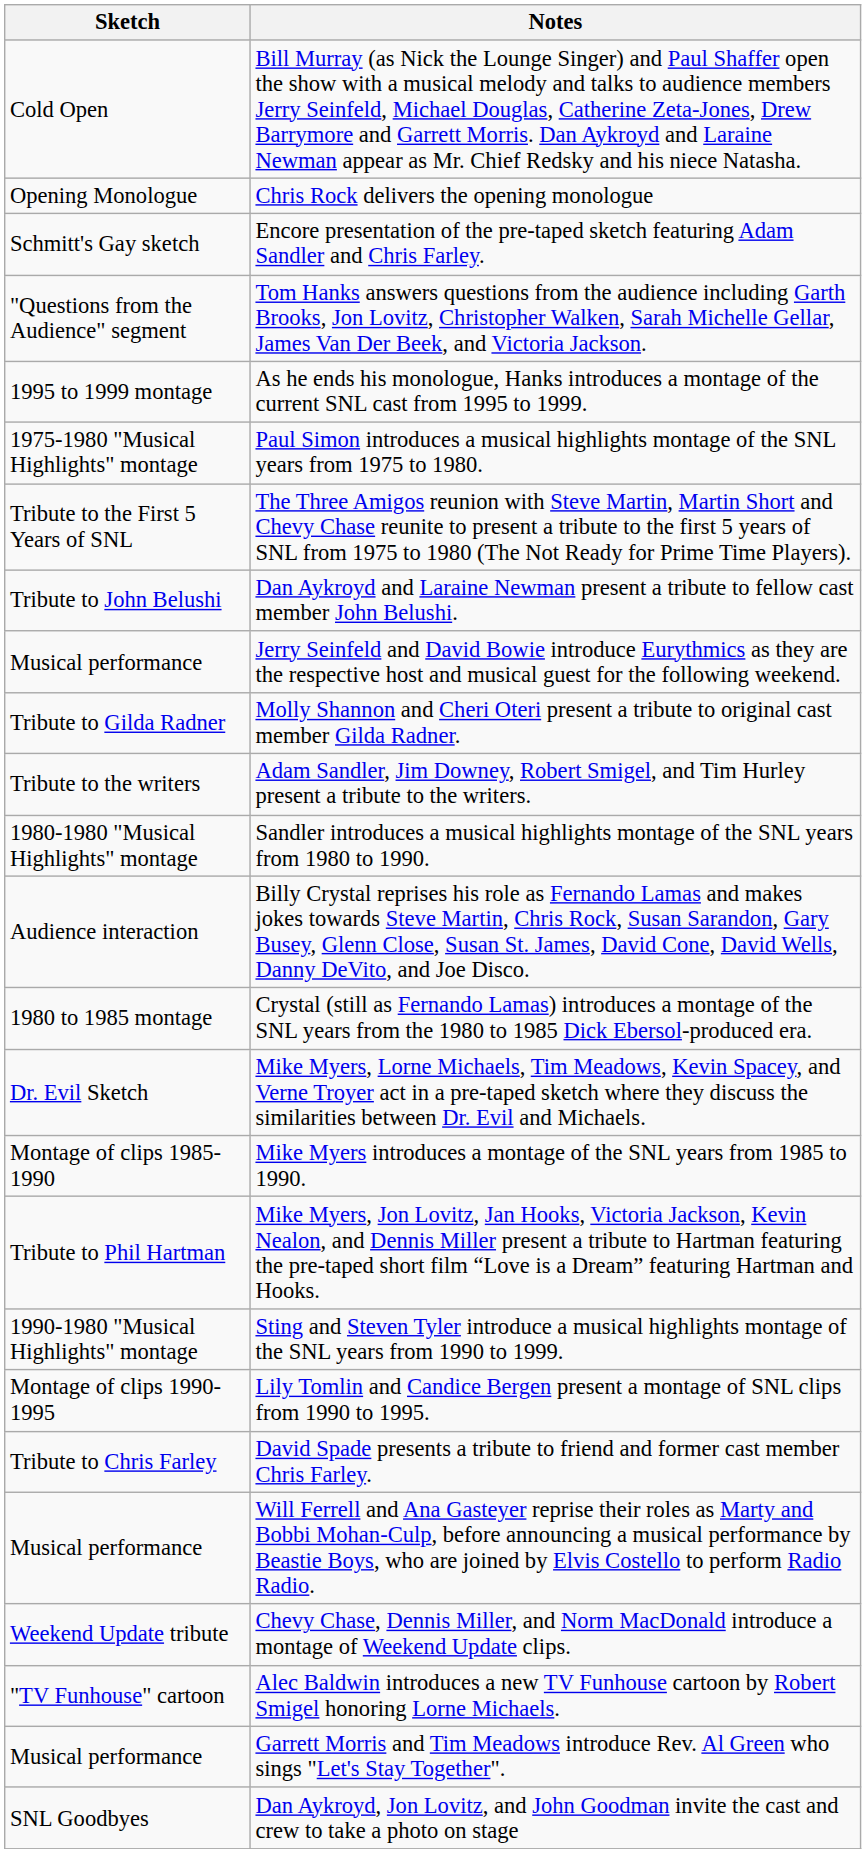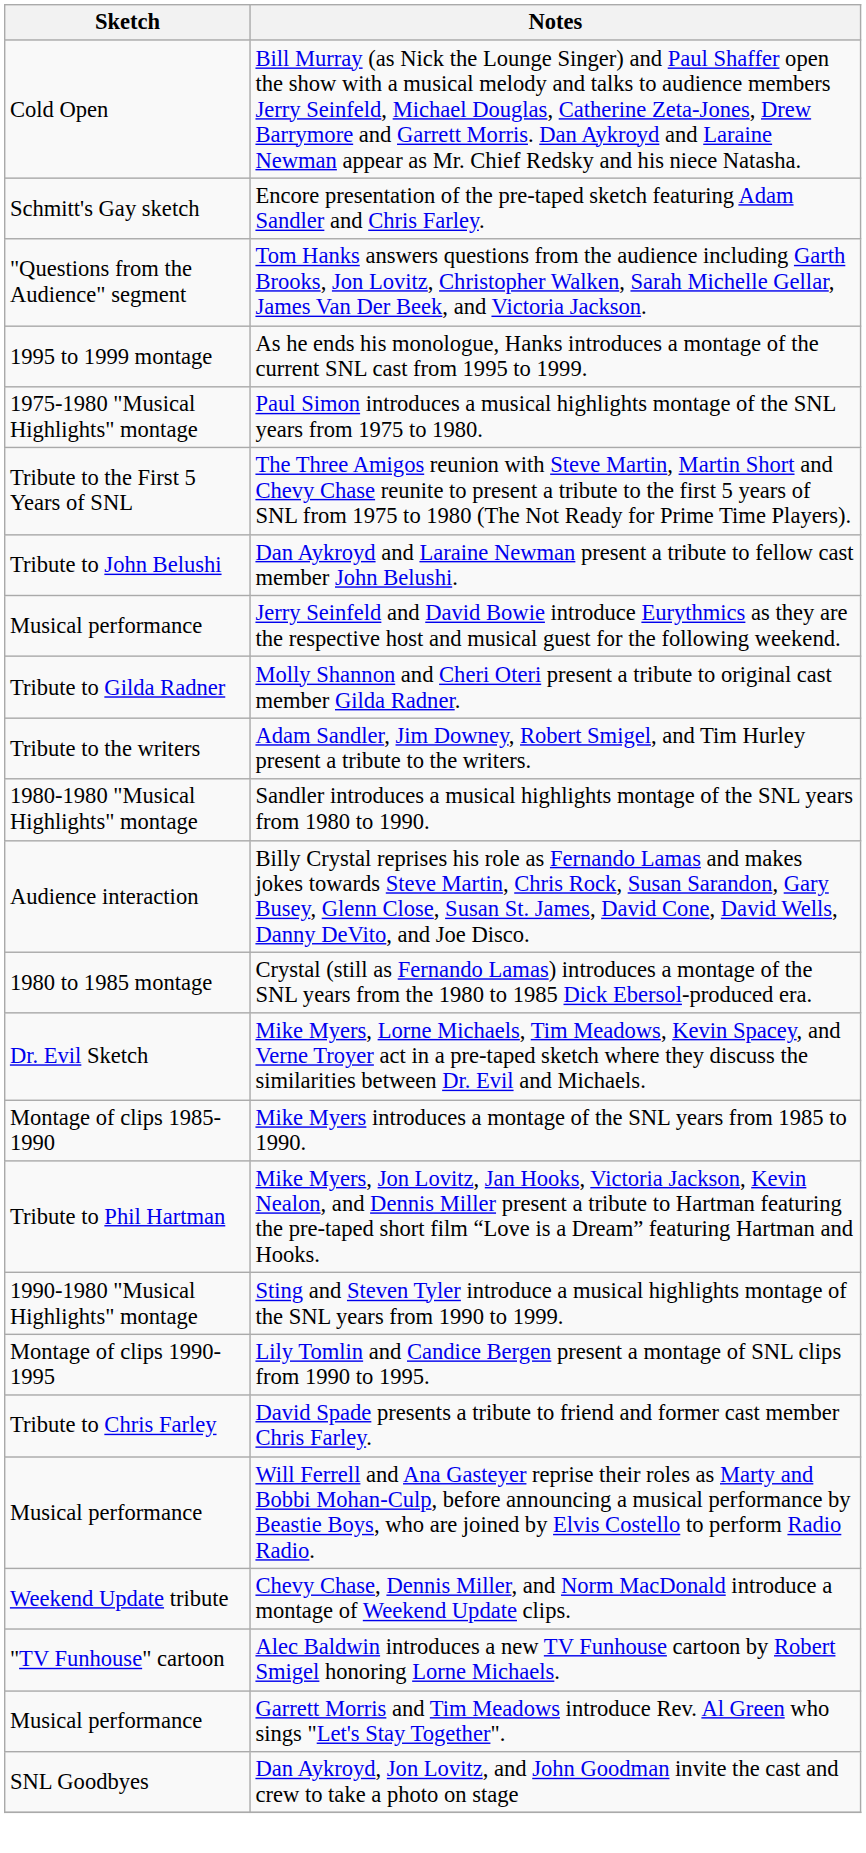- row: Opening Monologue | Chris Rock delivers the opening monologue
